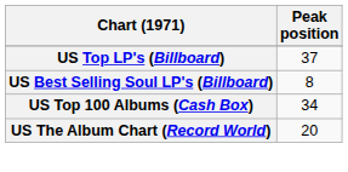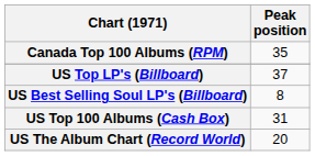+ row: Canada Top 100 Albums (RPM) | 35
US Top 100 Albums (Cash Box) | Peak position: 34 -> 31
